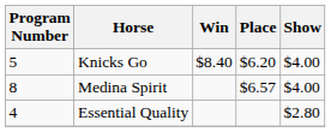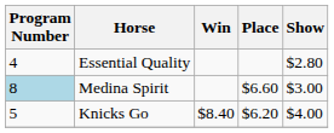rows swapped: Knicks Go <-> Essential Quality
Medina Spirit | Program Number: no background -> lightblue background
Medina Spirit | Place: $6.57 -> $6.60
Medina Spirit | Show: $4.00 -> $3.00
